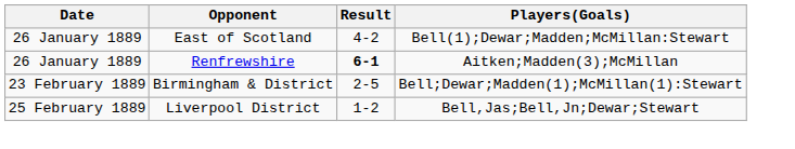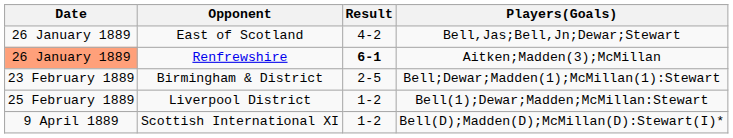East of Scotland | Players(Goals): Bell(1);Dewar;Madden;McMillan:Stewart -> Bell,Jas;Bell,Jn;Dewar;Stewart
Renfrewshire | Date: no background -> lightsalmon background
Liverpool District | Players(Goals): Bell,Jas;Bell,Jn;Dewar;Stewart -> Bell(1);Dewar;Madden;McMillan:Stewart
+ row: 9 April 1889 | Scottish International XI | 1-2 | Bell(D);Madden(D);McMillan(D):Stewart(I)*
